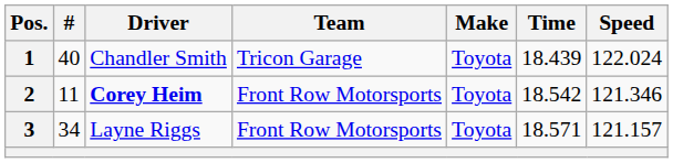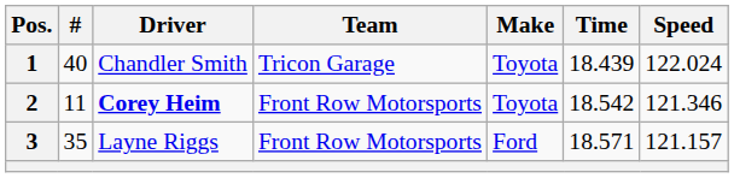3 | #: 34 -> 35
3 | Make: Toyota -> Ford
